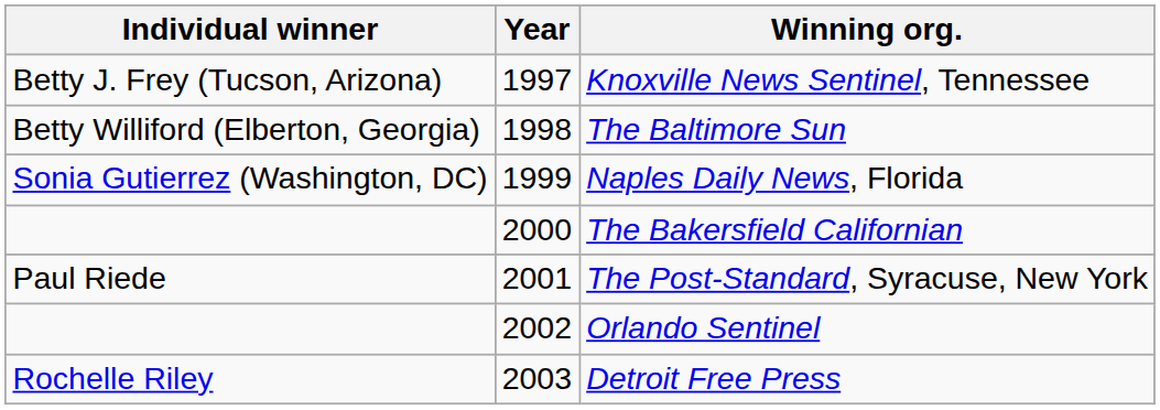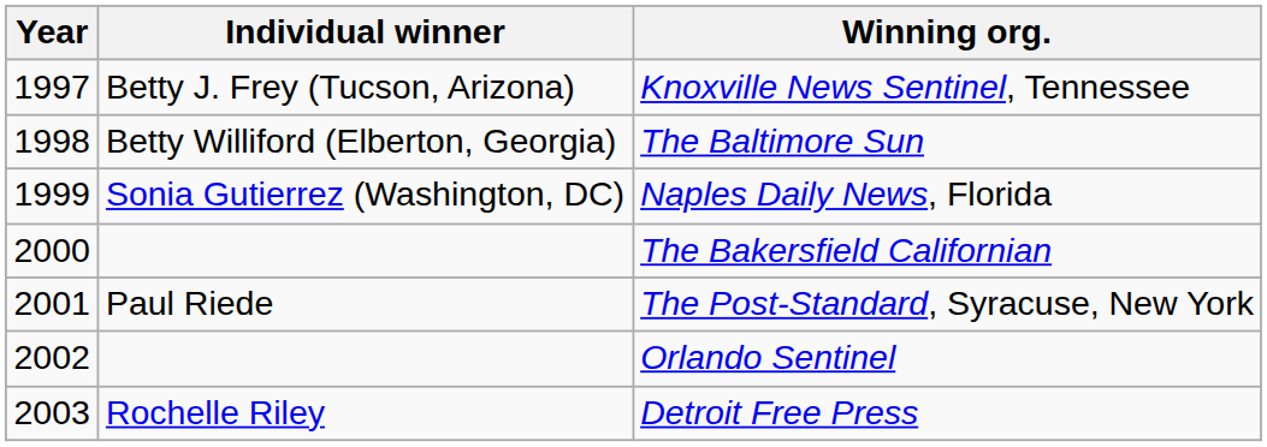columns swapped: Year <-> Individual winner
